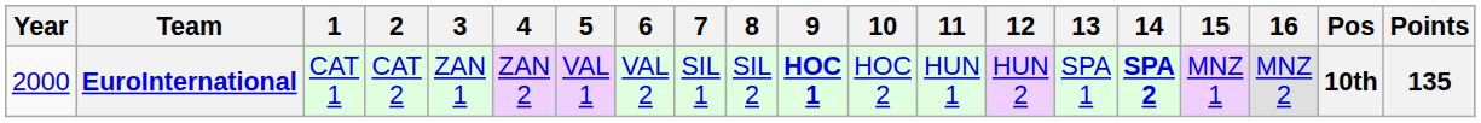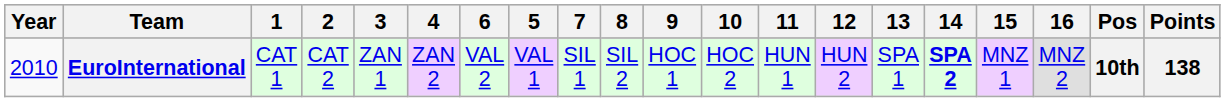columns swapped: 5 <-> 6
EuroInternational | Year: 2000 -> 2010
EuroInternational | 9: bold -> normal
EuroInternational | Points: 135 -> 138
